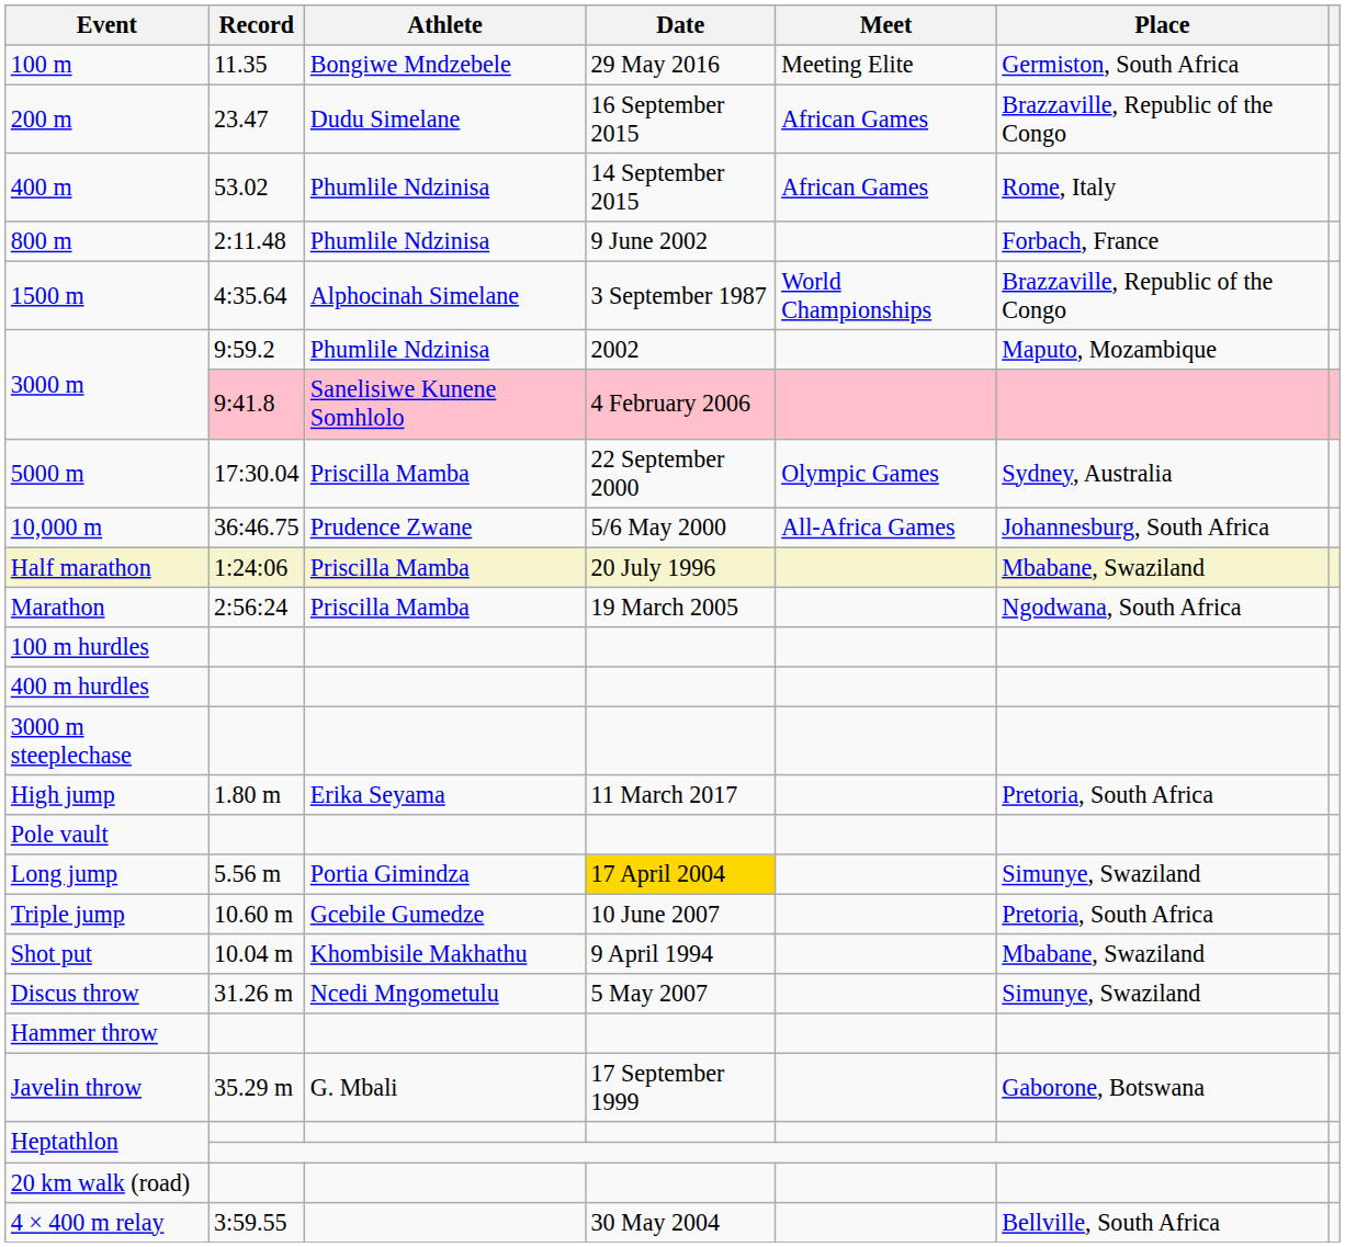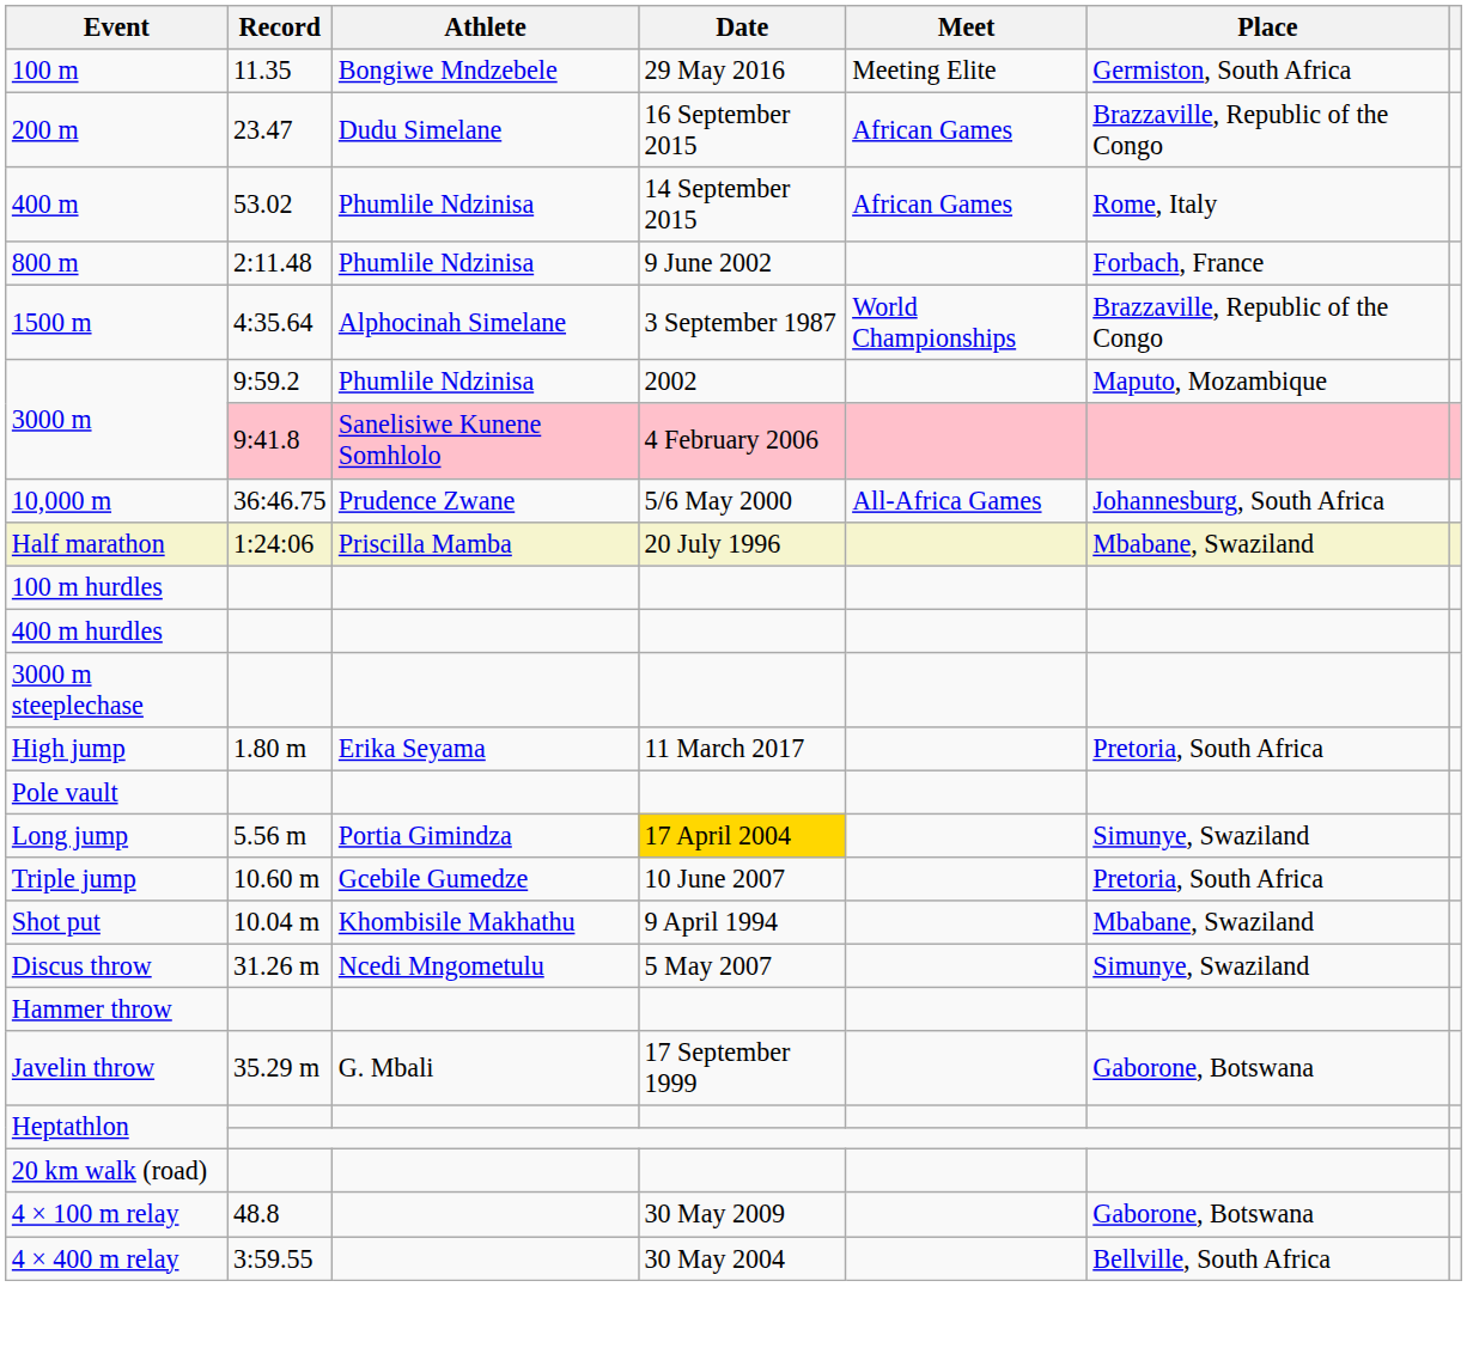- row: 5000 m | 17:30.04 | Priscilla Mamba | 22 September 2000 | Olympic Games | Sydney, Australia
- row: Marathon | 2:56:24 | Priscilla Mamba | 19 March 2005 | Ngodwana, South Africa
+ row: 4 × 100 m relay | 48.8 | 30 May 2009 | Gaborone, Botswana
